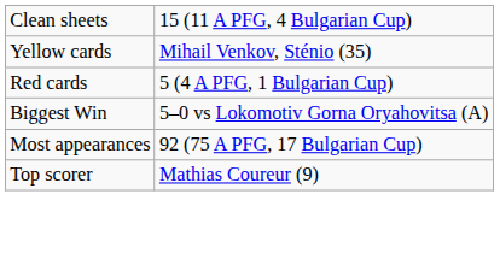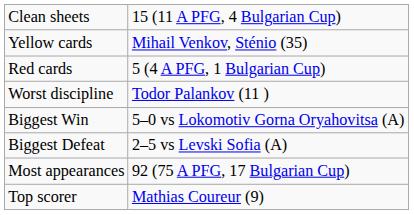+ row: Worst discipline | Todor Palankov (11 )
+ row: Biggest Defeat | 2–5 vs Levski Sofia (A)
